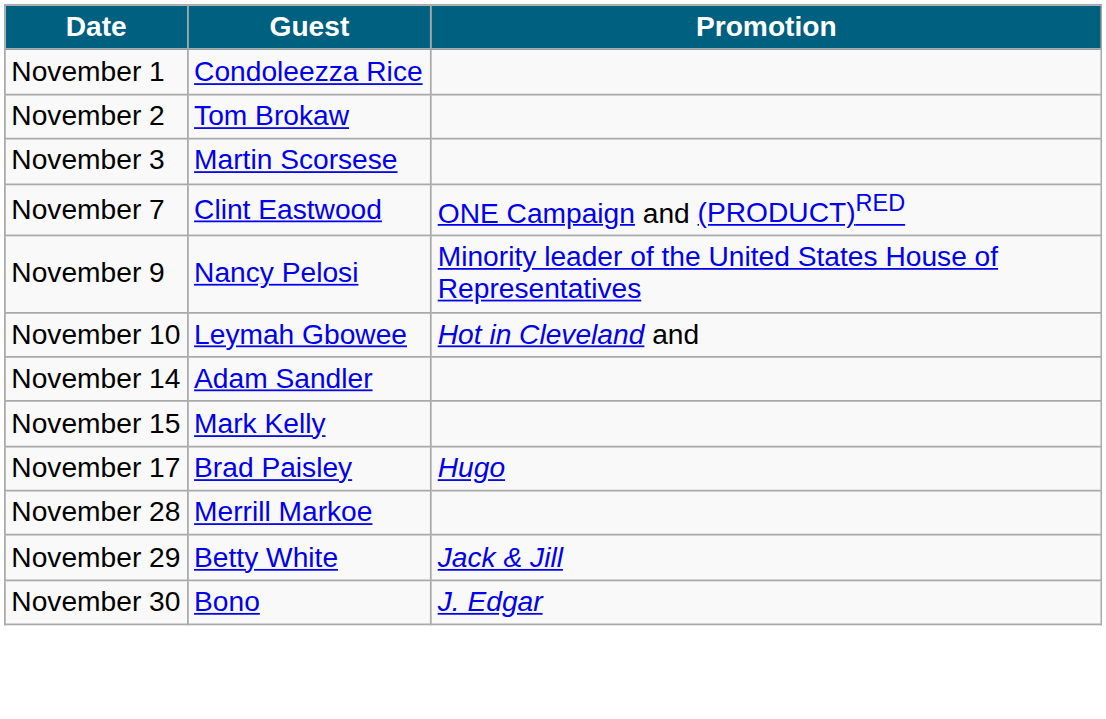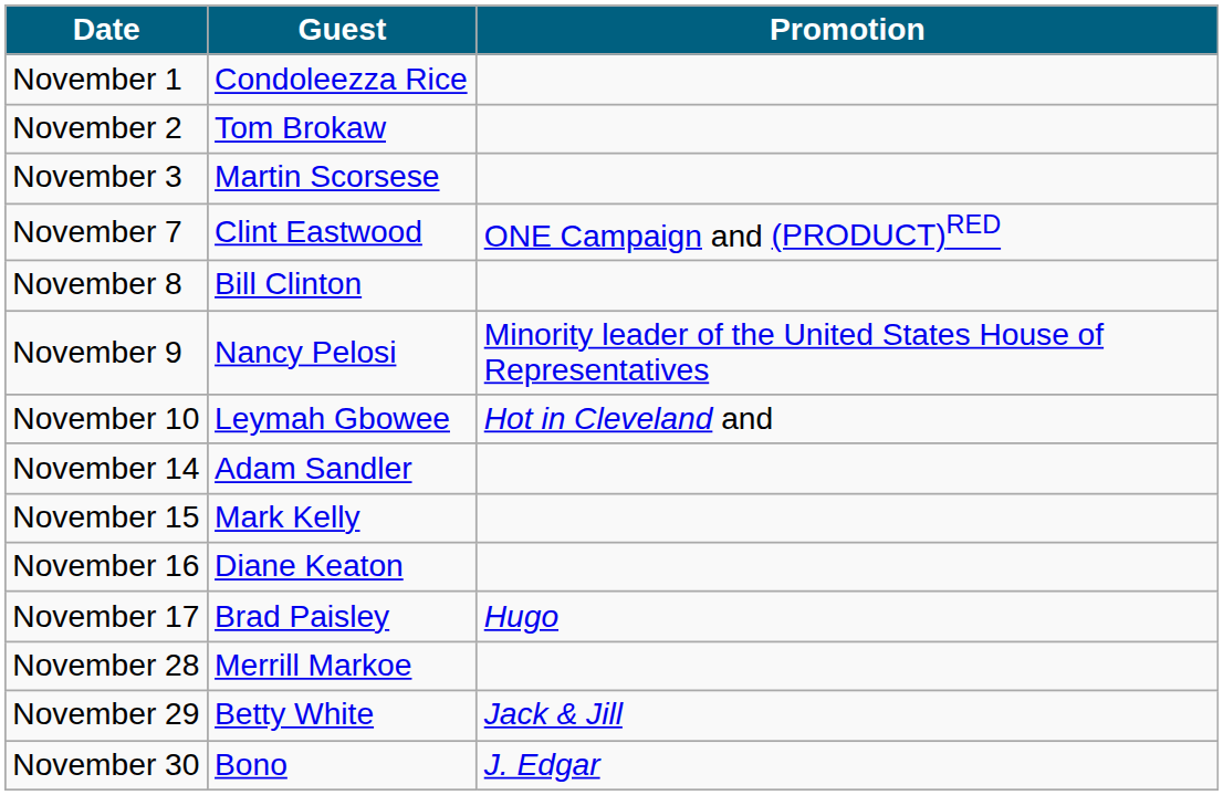+ row: November 8 | Bill Clinton
+ row: November 16 | Diane Keaton
